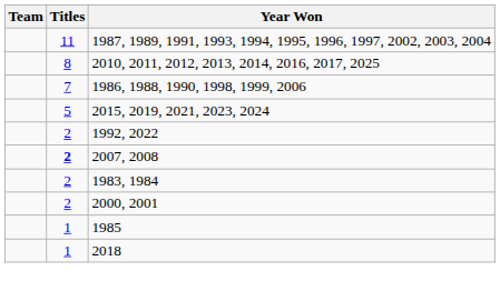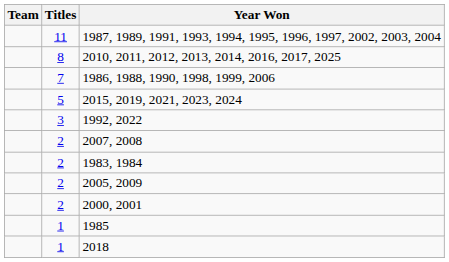1992, 2022 | Titles: 2 -> 3
2007, 2008 | Titles: bold -> normal
+ row: 2 | 2005, 2009
